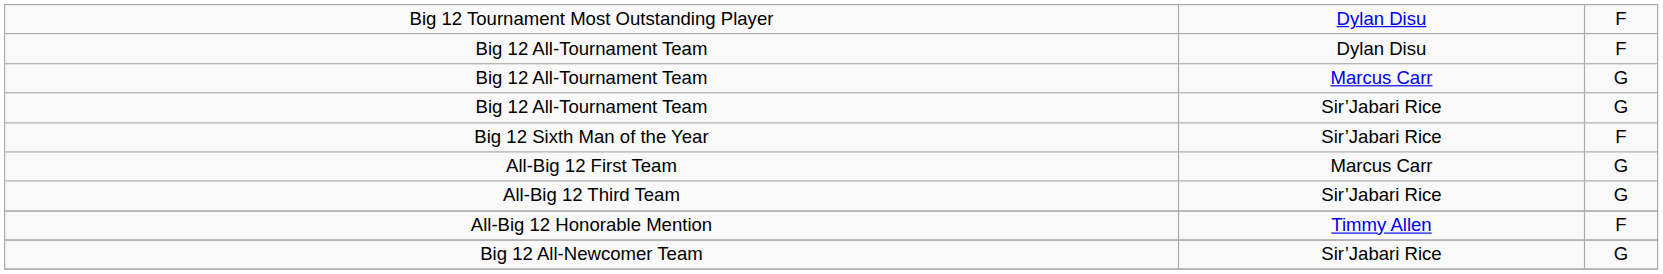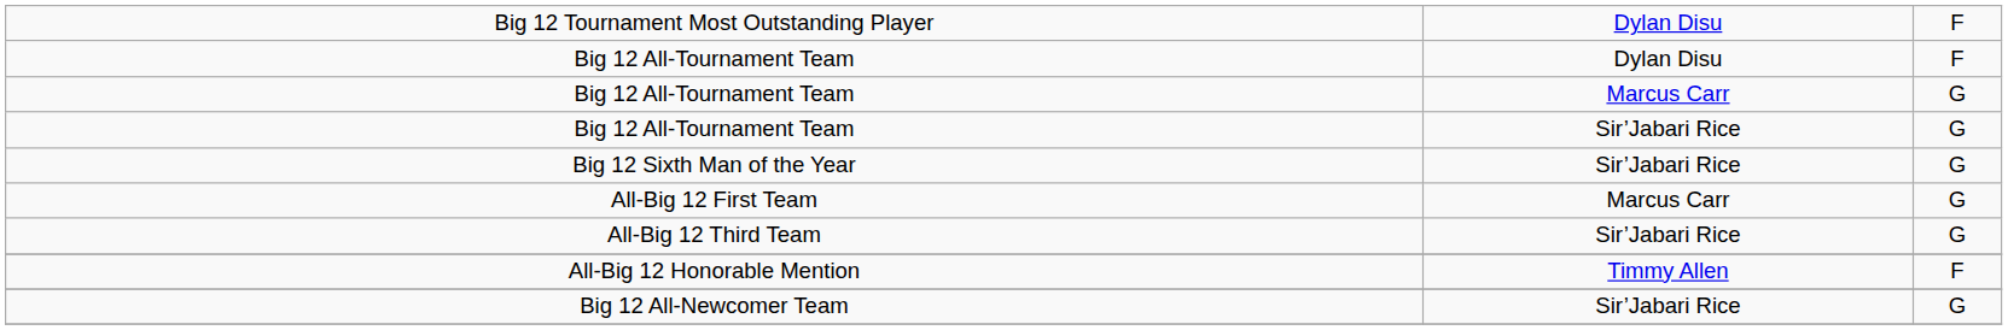Big 12 Sixth Man of the Year | column 3: F -> G
